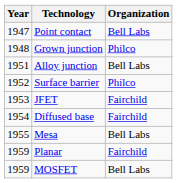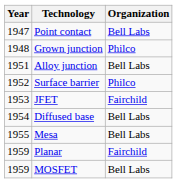Diffused base | Organization: Fairchild -> Bell Labs
